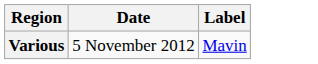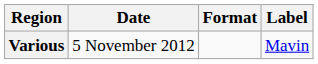+ column: Format
